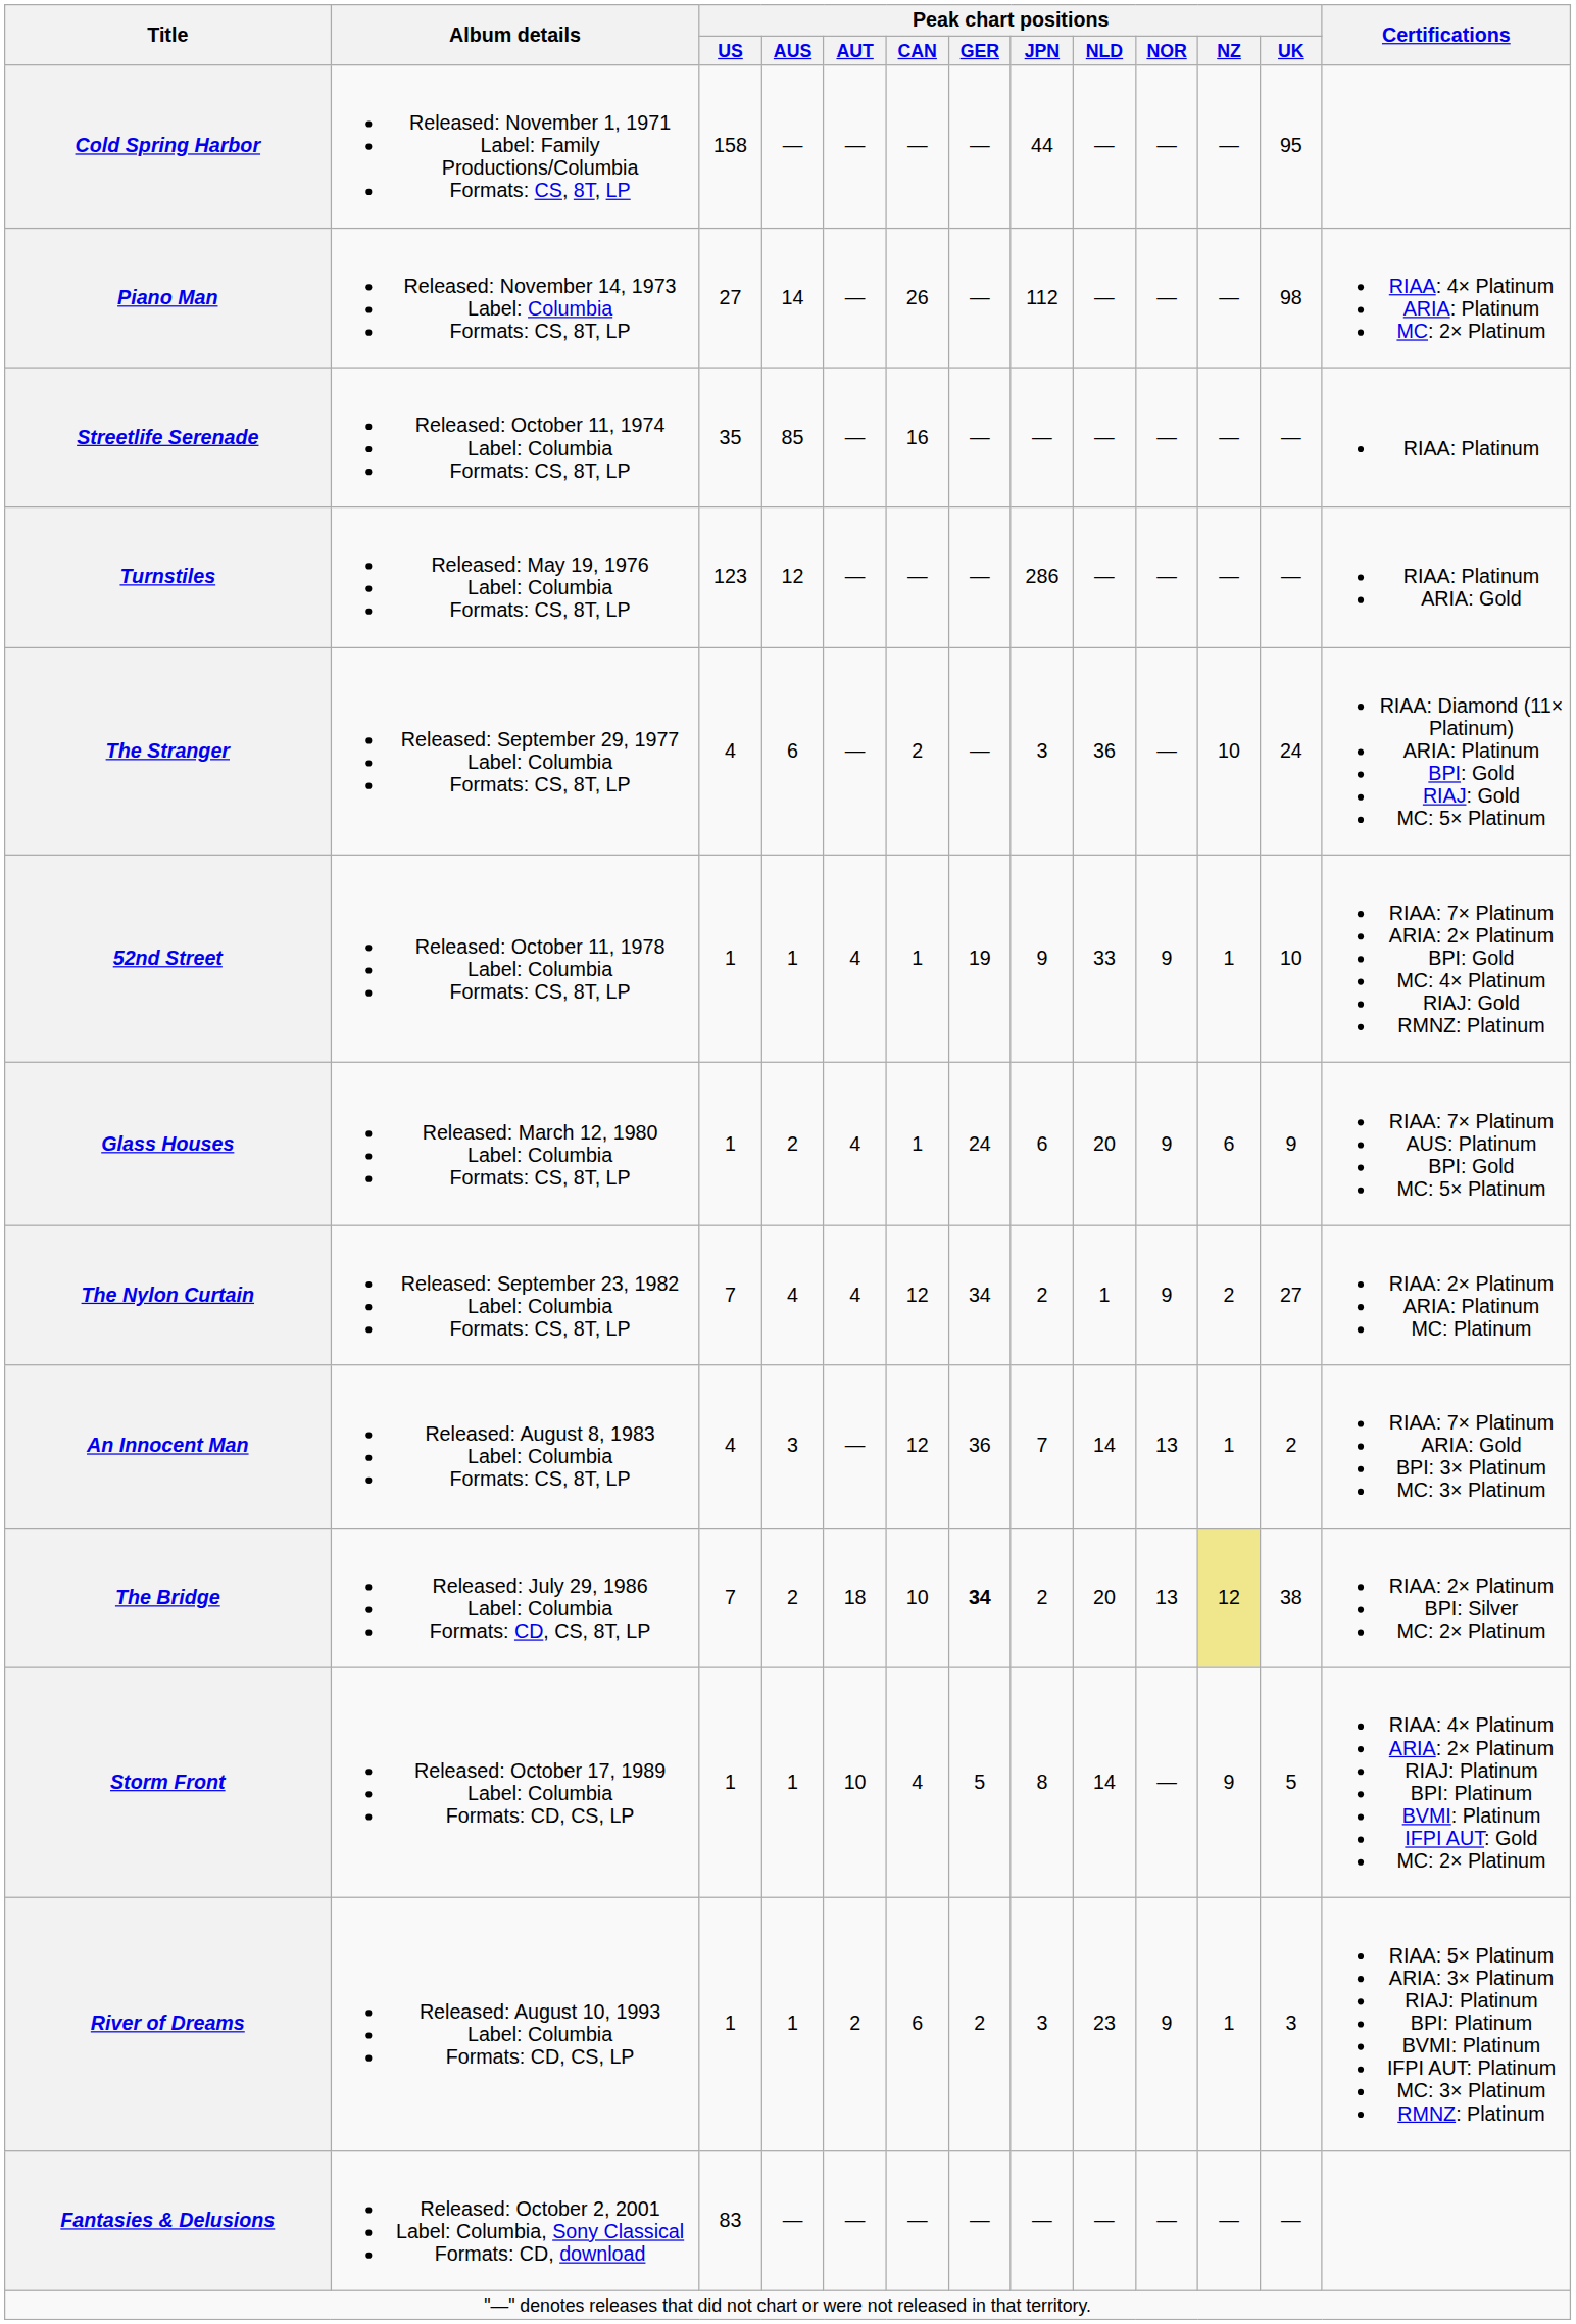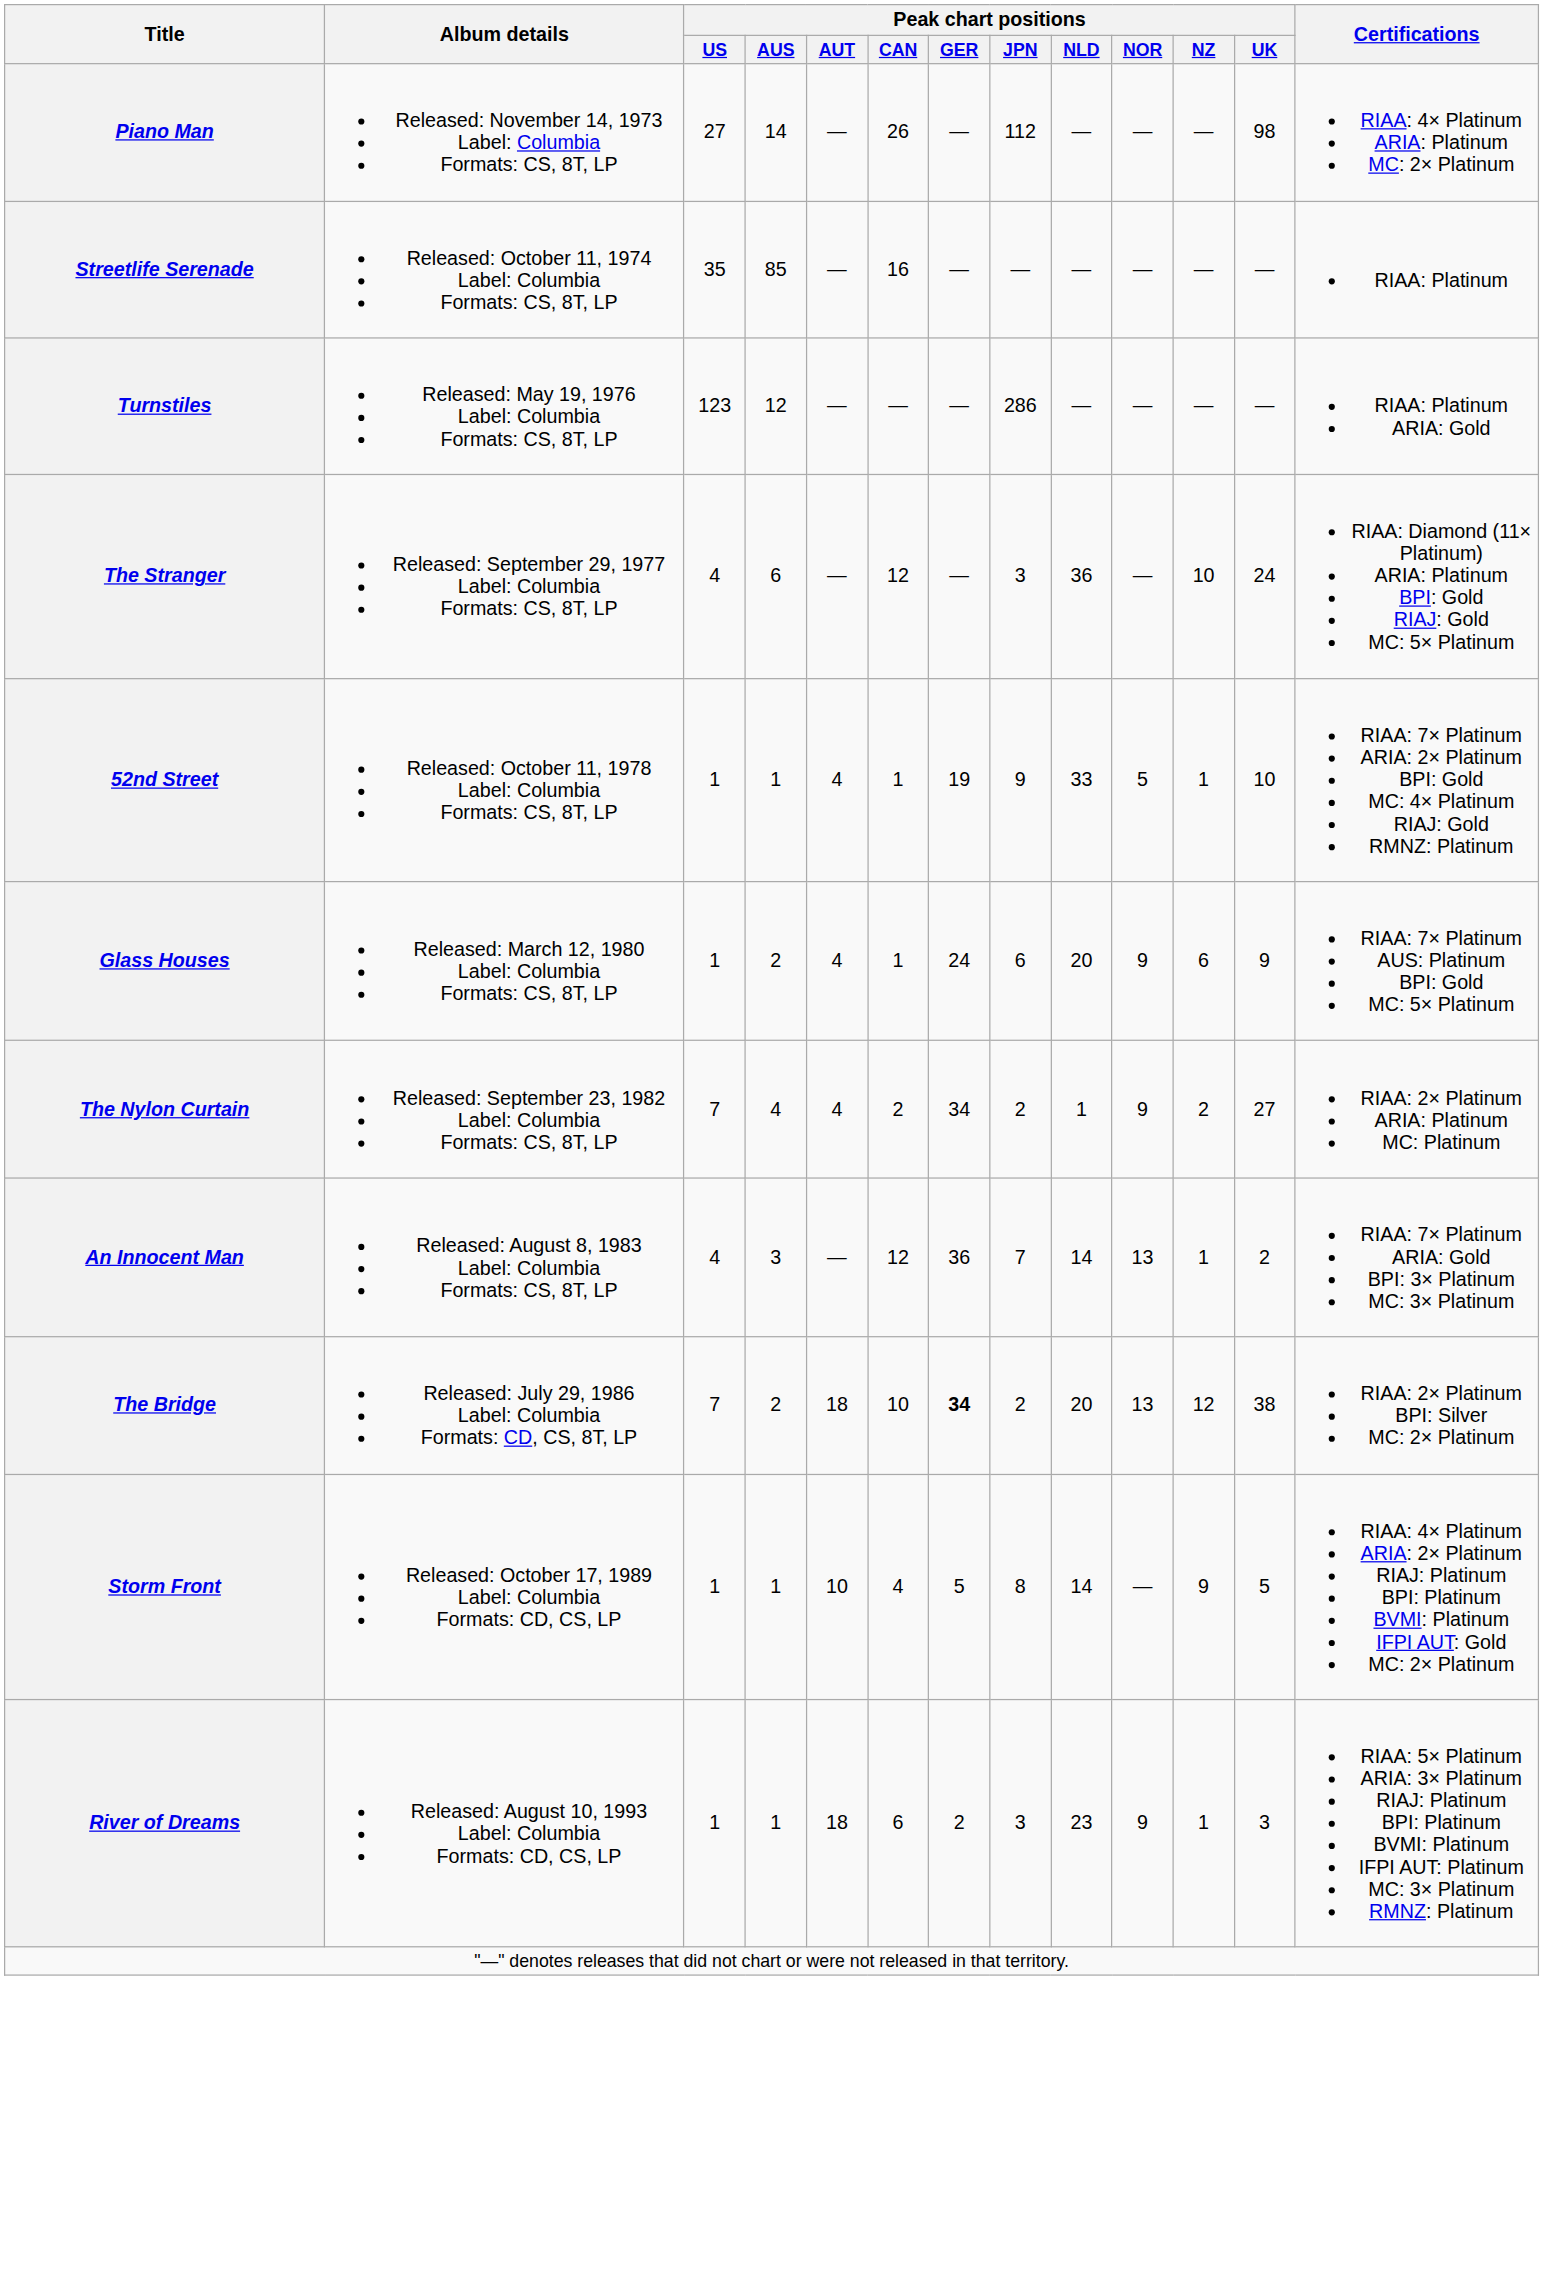- row: Cold Spring Harbor | Released: November 1, 1971 Label: Family Productions/Columbia Formats: CS, 8T, LP | 158 | — | — | — | — | 44 | — | — | — | 95
The Stranger | Peak chart positions / CAN: 2 -> 12
52nd Street | Peak chart positions / NOR: 9 -> 5
The Nylon Curtain | Peak chart positions / CAN: 12 -> 2
The Bridge | Peak chart positions / NZ: khaki background -> no background
River of Dreams | Peak chart positions / AUT: 2 -> 18
- row: Fantasies & Delusions | Released: October 2, 2001 Label: Columbia, Sony Classical Formats: CD, download | 83 | — | — | — | — | — | — | — | — | —
